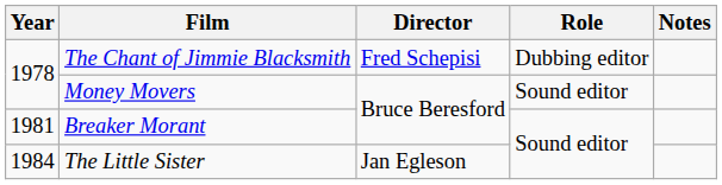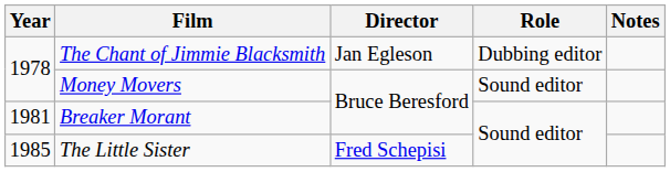The Chant of Jimmie Blacksmith | Director: Fred Schepisi -> Jan Egleson
The Little Sister | Year: 1984 -> 1985
The Little Sister | Director: Jan Egleson -> Fred Schepisi
